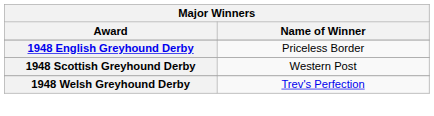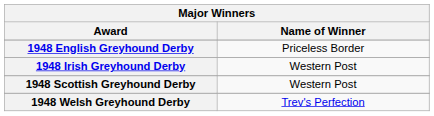+ row: 1948 Irish Greyhound Derby | Western Post
